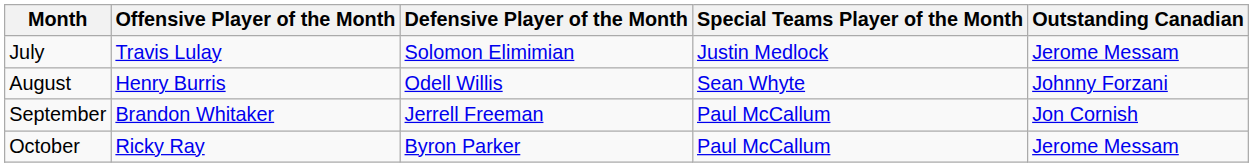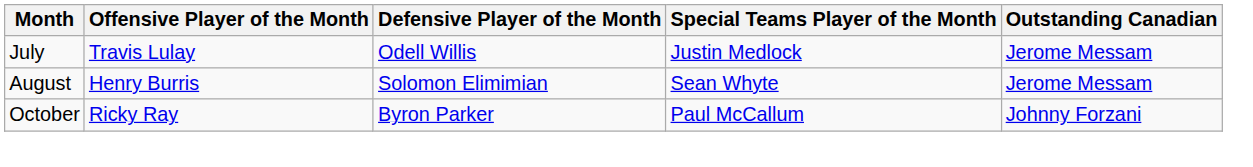July | Defensive Player of the Month: Solomon Elimimian -> Odell Willis
August | Defensive Player of the Month: Odell Willis -> Solomon Elimimian
August | Outstanding Canadian: Johnny Forzani -> Jerome Messam
- row: September | Brandon Whitaker | Jerrell Freeman | Paul McCallum | Jon Cornish
October | Outstanding Canadian: Jerome Messam -> Johnny Forzani
